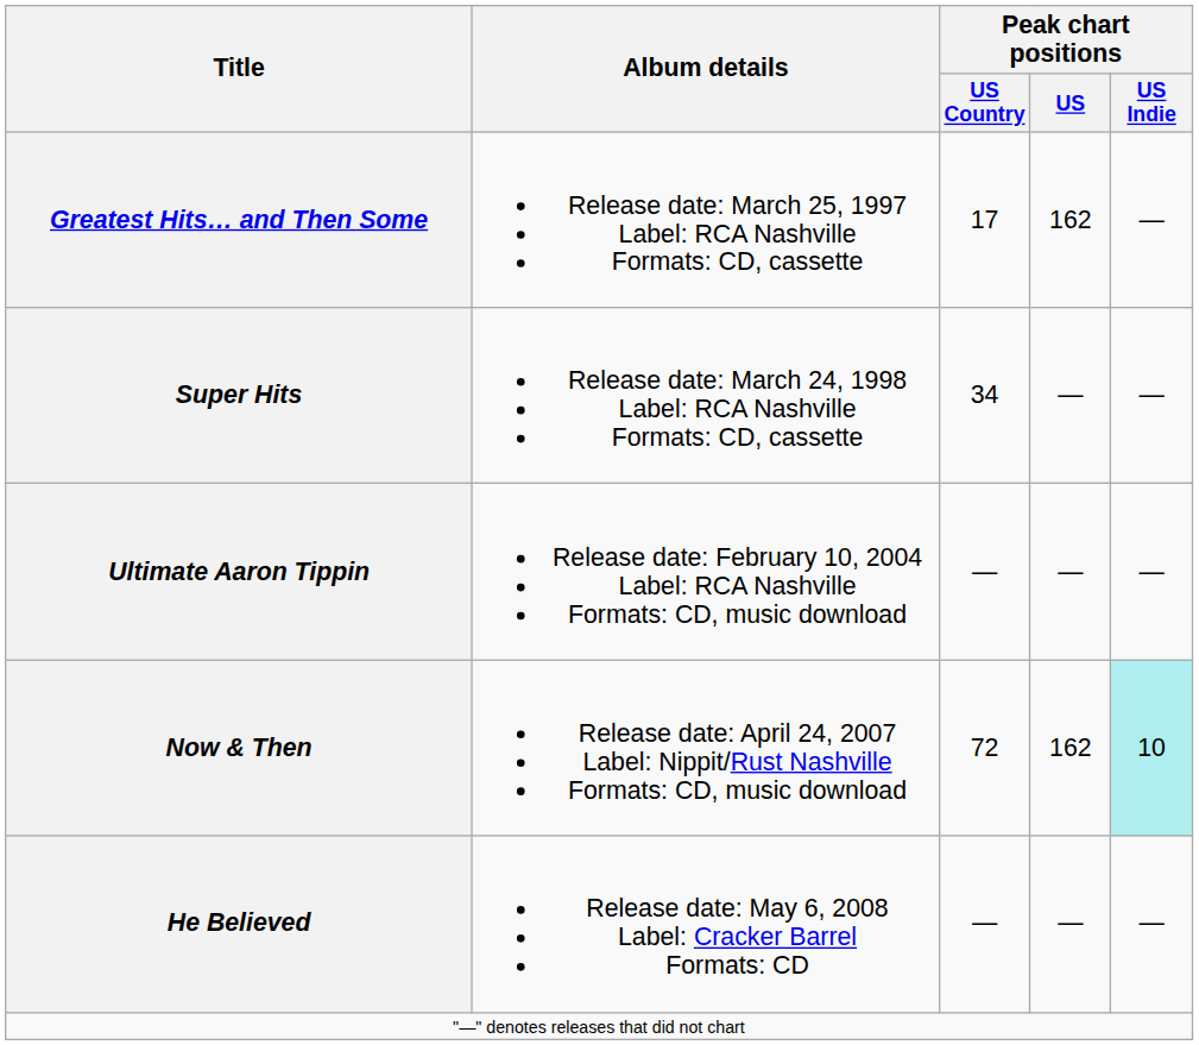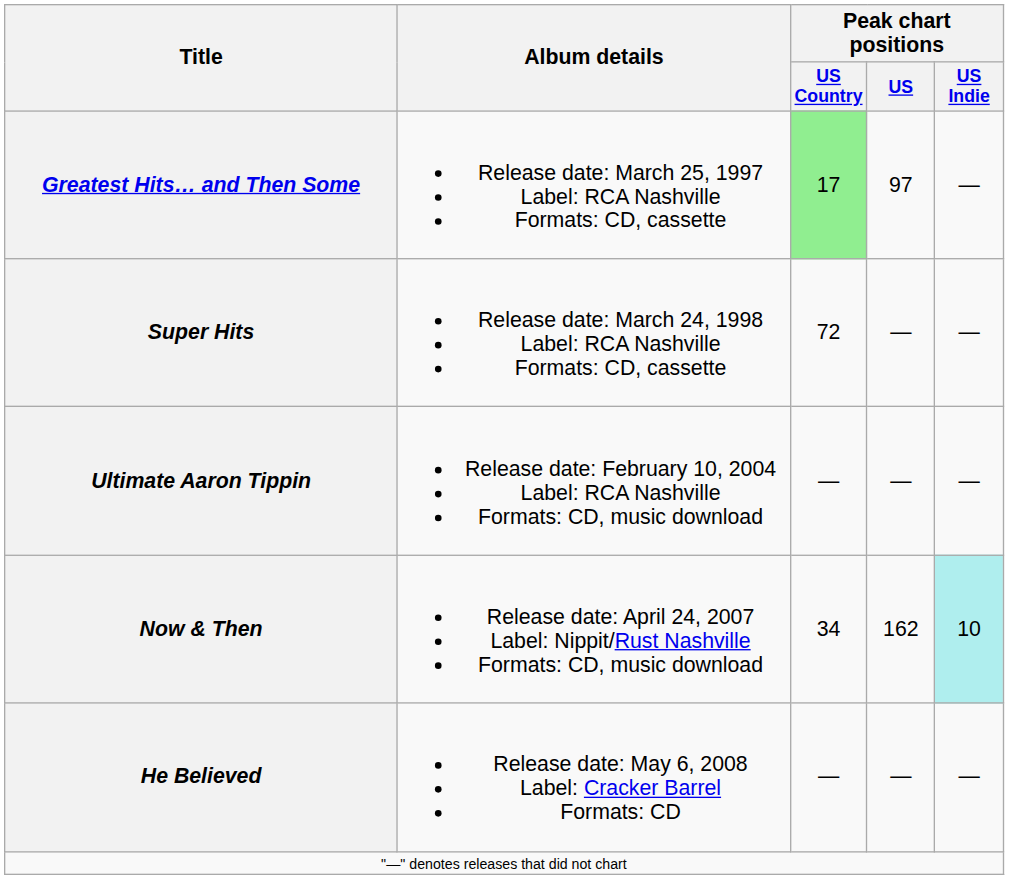Greatest Hits… and Then Some | Peak chart positions / US Country: no background -> lightgreen background
Greatest Hits… and Then Some | Peak chart positions / US: 162 -> 97
Super Hits | Peak chart positions / US Country: 34 -> 72
Now & Then | Peak chart positions / US Country: 72 -> 34
